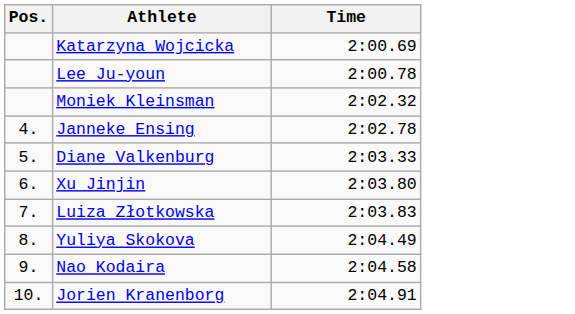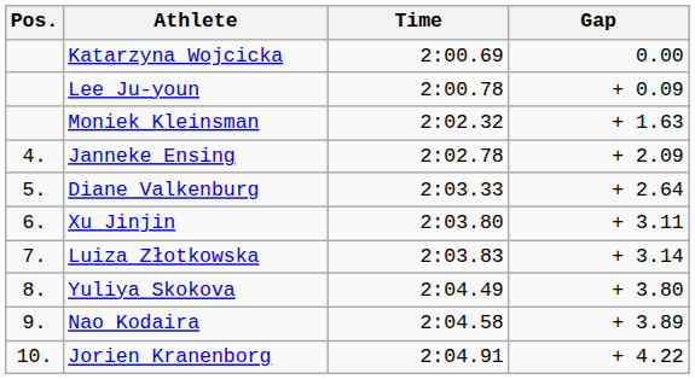+ column: Gap | 0.00 | + 0.09 | + 1.63 | + 2.09 | + 2.64 | + 3.11 | + 3.14 | + 3.80 | + 3.89 | + 4.22
